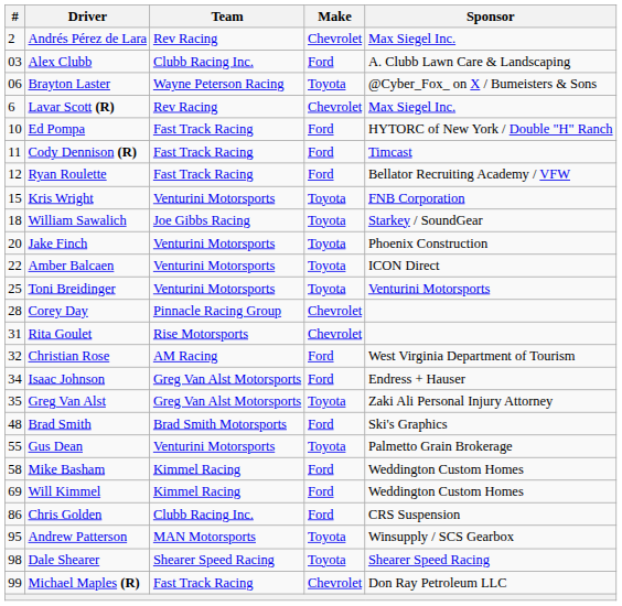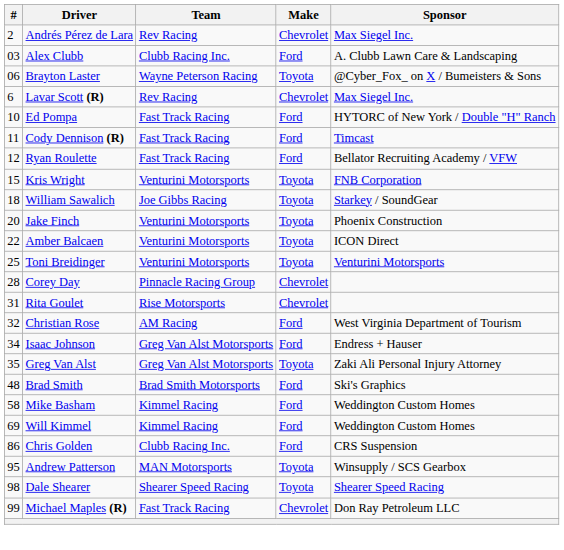- row: 55 | Gus Dean | Venturini Motorsports | Toyota | Palmetto Grain Brokerage
